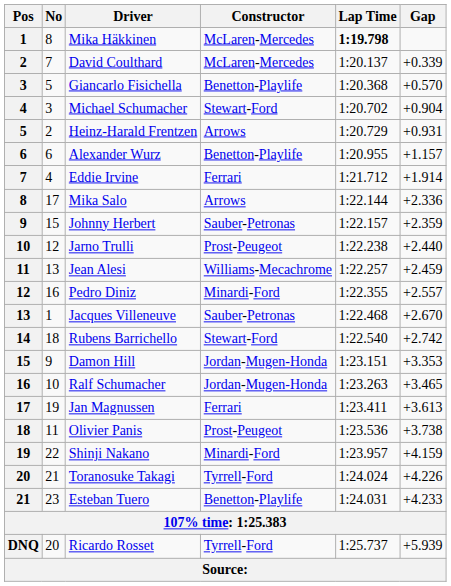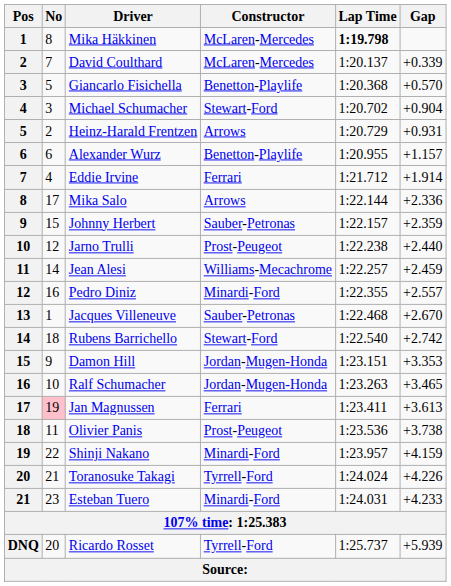Jean Alesi | No: 13 -> 14
Jan Magnussen | No: no background -> pink background
Esteban Tuero | Constructor: Benetton-Playlife -> Minardi-Ford
